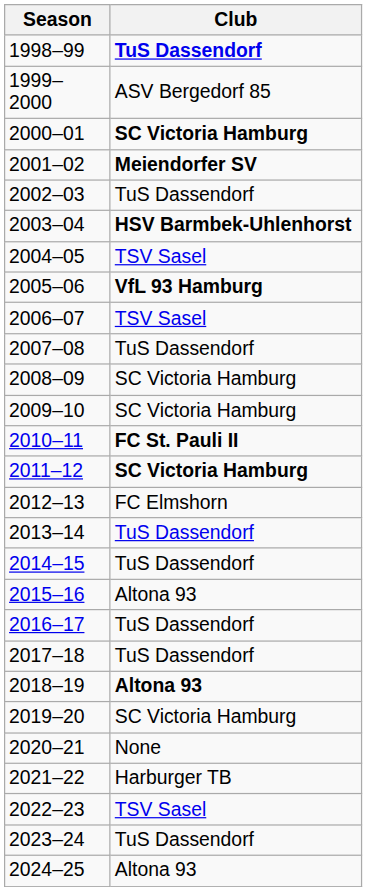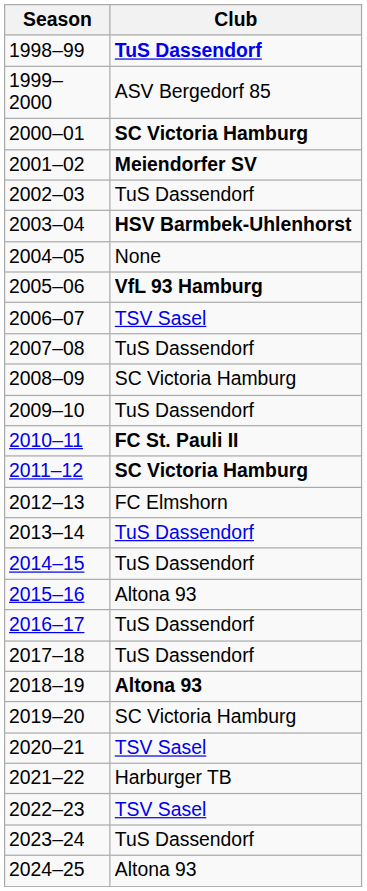2004–05 | Club: TSV Sasel -> None
2009–10 | Club: SC Victoria Hamburg -> TuS Dassendorf
2020–21 | Club: None -> TSV Sasel
